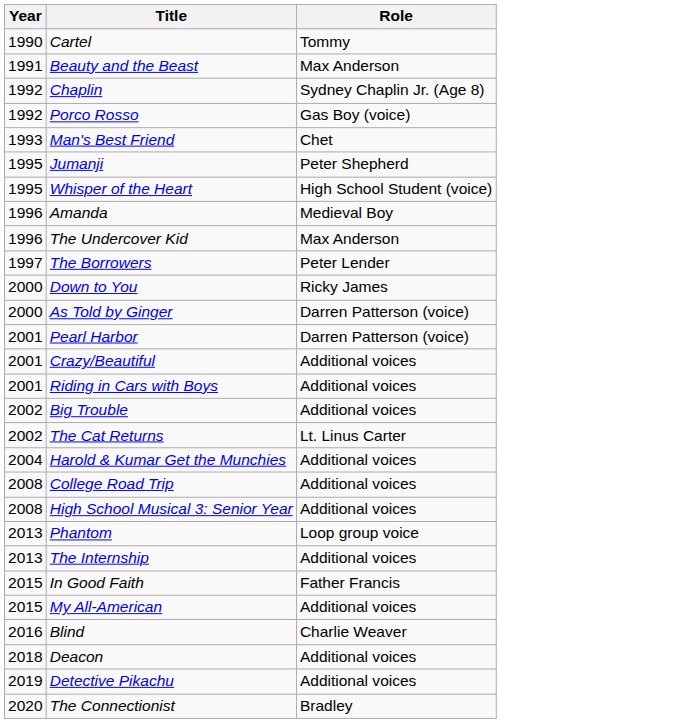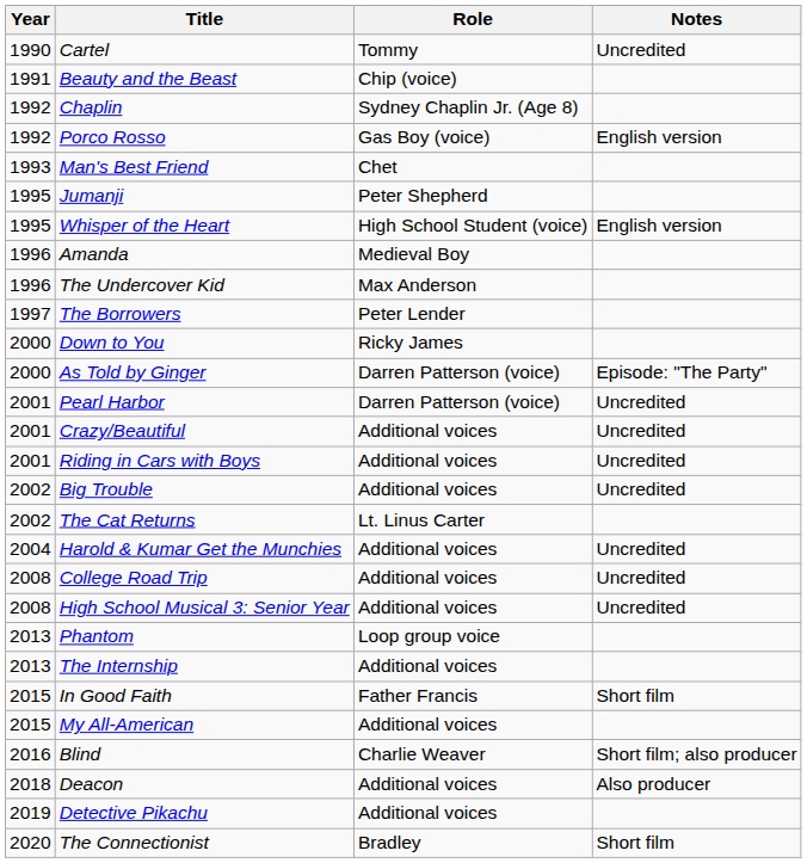+ column: Notes | Uncredited | English version | English version | Episode: "The Party" | Uncredited | Uncredited | Uncredited | Uncredited | Uncredited | Uncredited | Uncredited | Short film | Short film; also producer | Also producer | Short film
Beauty and the Beast | Role: Max Anderson -> Chip (voice)
